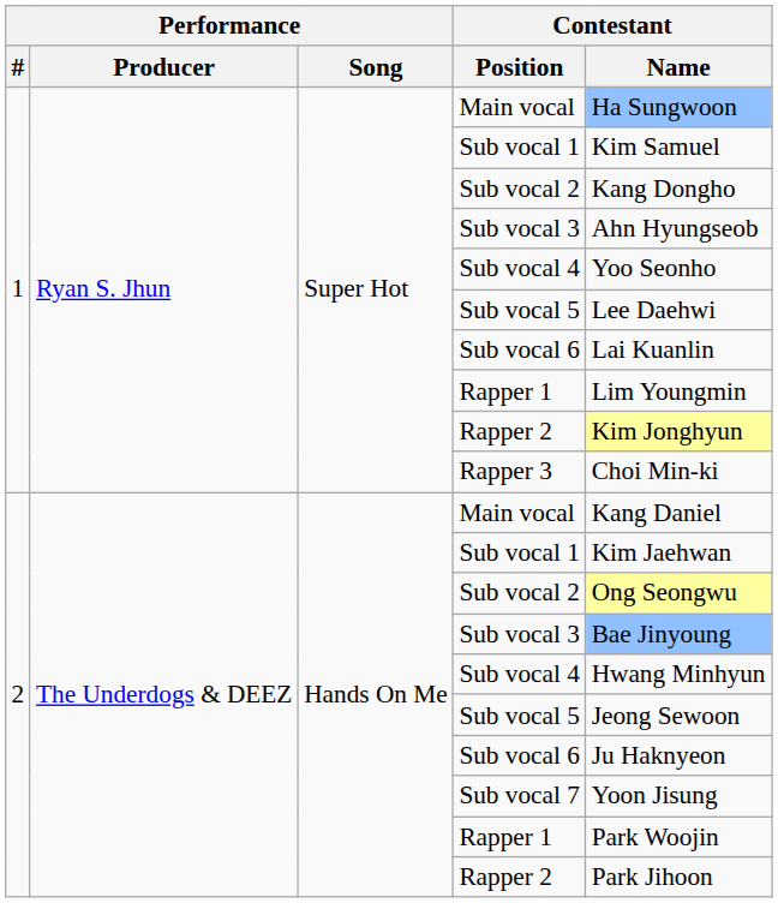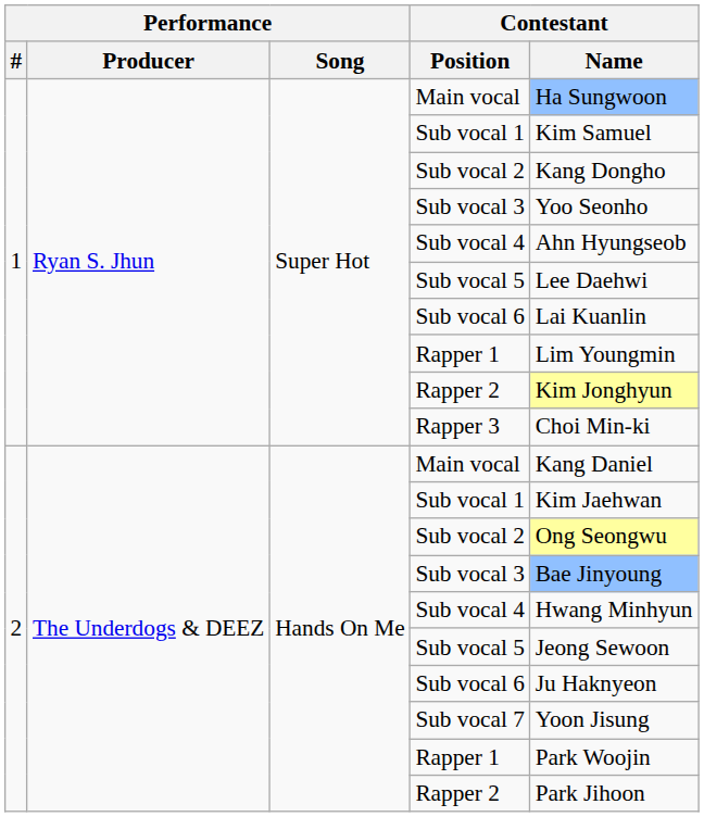1 / Sub vocal 3 | Contestant / Name: Ahn Hyungseob -> Yoo Seonho
1 / Sub vocal 4 | Contestant / Name: Yoo Seonho -> Ahn Hyungseob
